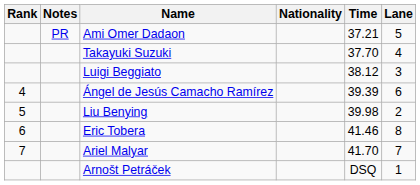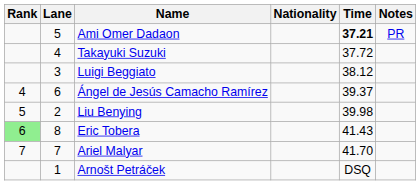columns swapped: Lane <-> Notes
Ami Omer Dadaon | Time: normal -> bold
Takayuki Suzuki | Time: 37.70 -> 37.72
Ángel de Jesús Camacho Ramírez | Time: 39.39 -> 39.37
Eric Tobera | Rank: no background -> lightgreen background
Eric Tobera | Time: 41.46 -> 41.43
